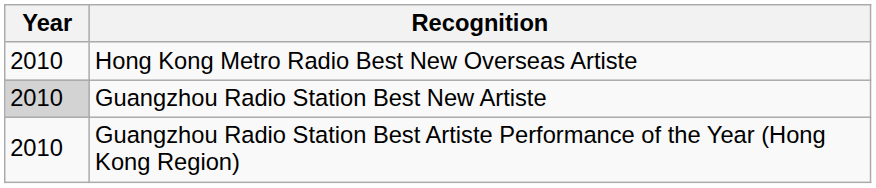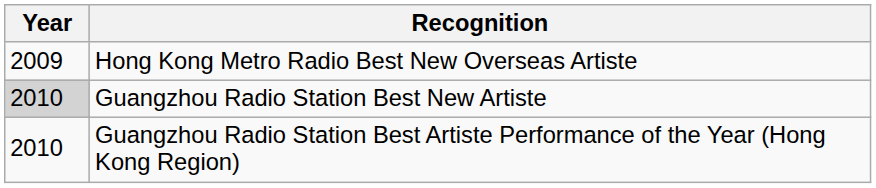Hong Kong Metro Radio Best New Overseas Artiste | Year: 2010 -> 2009
